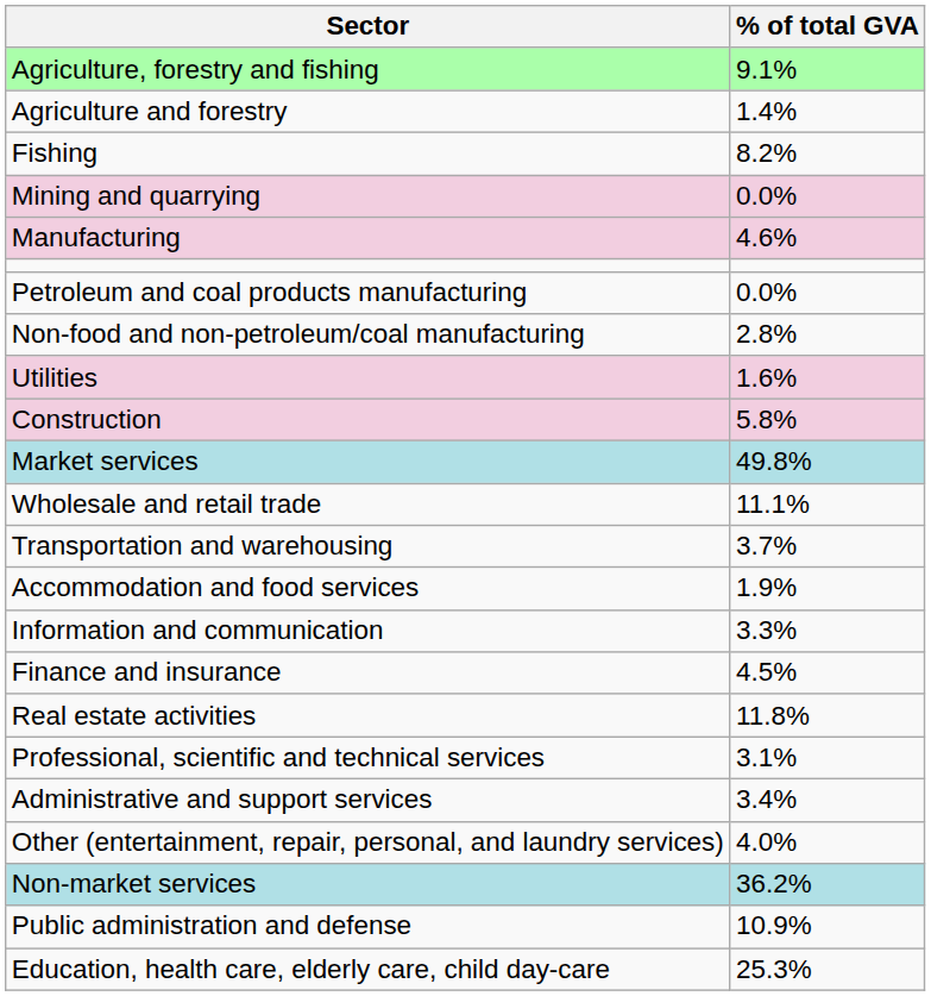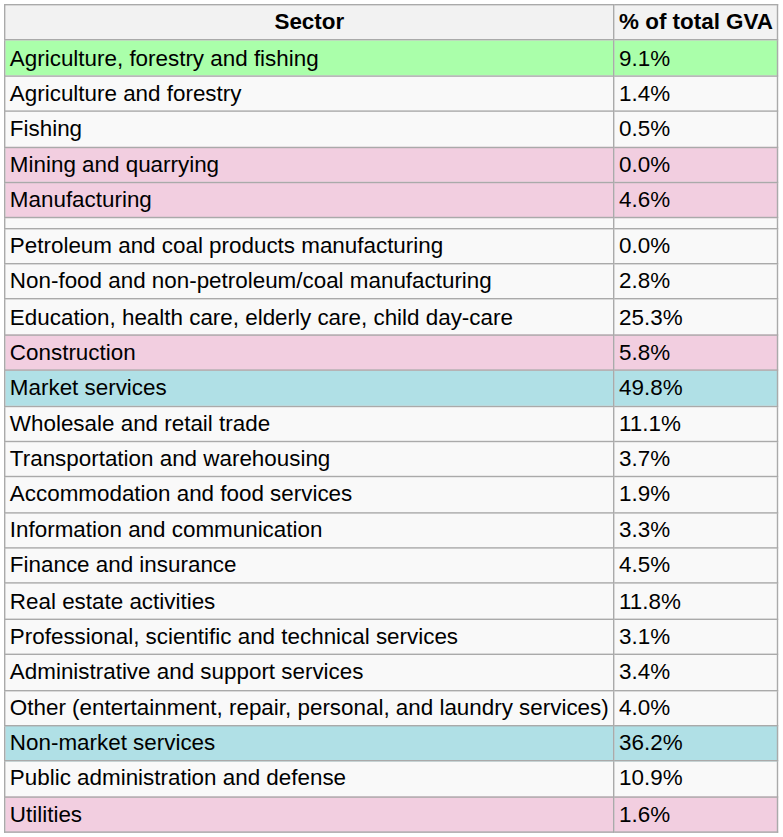Fishing | % of total GVA: 8.2% -> 0.5%
rows swapped: Utilities <-> Education, health care, elderly care, child day-care
